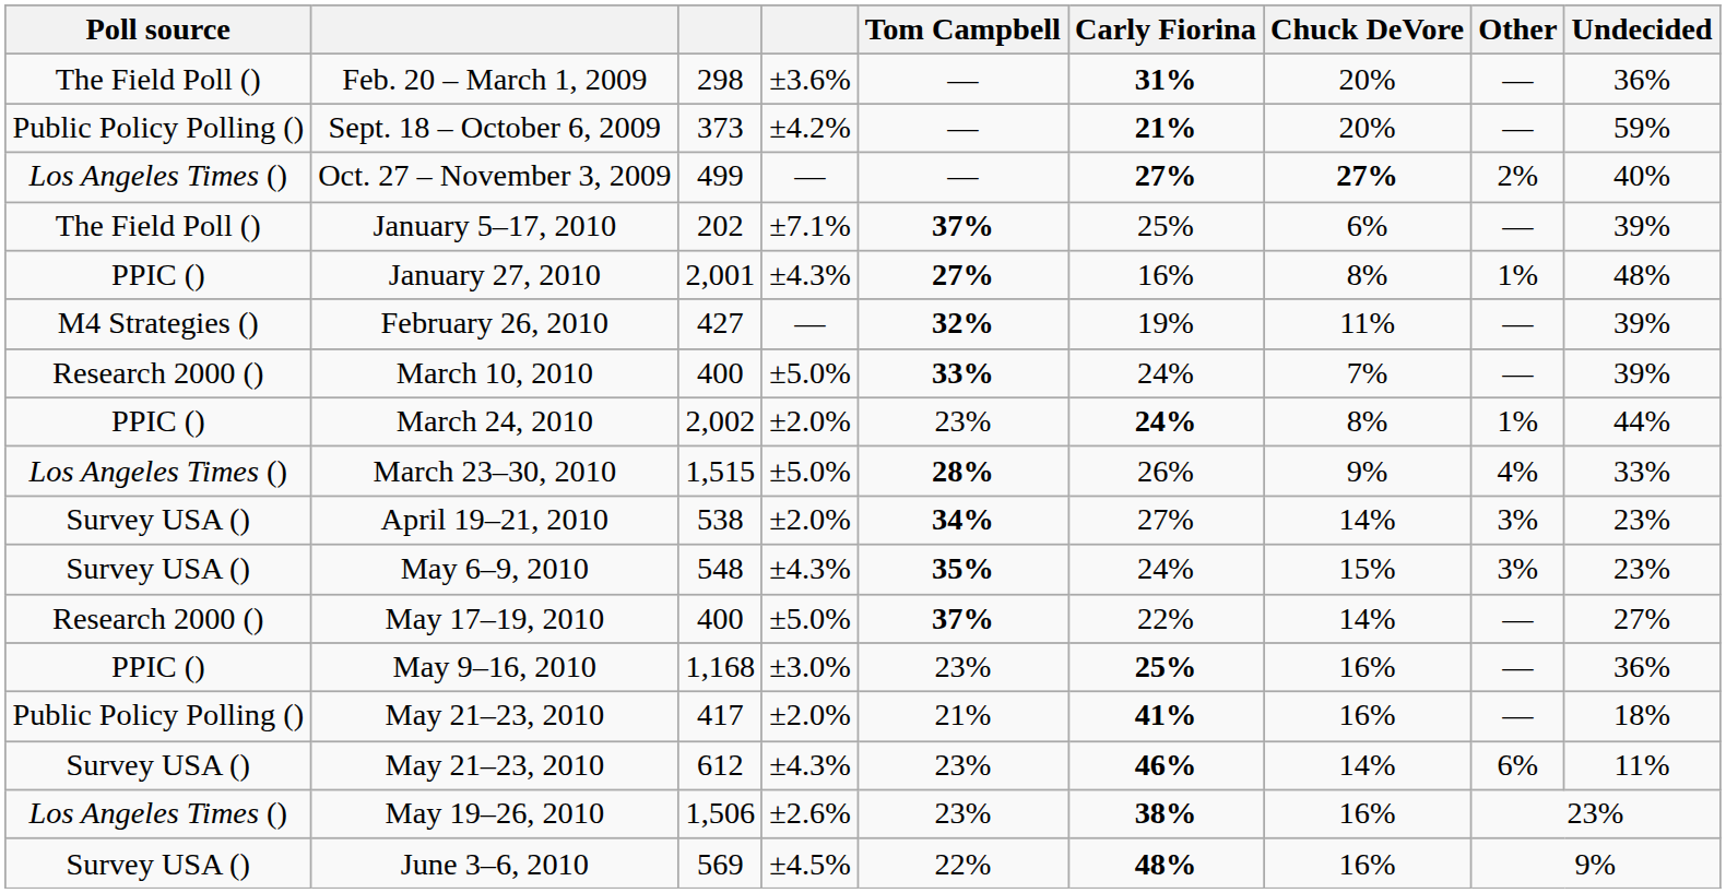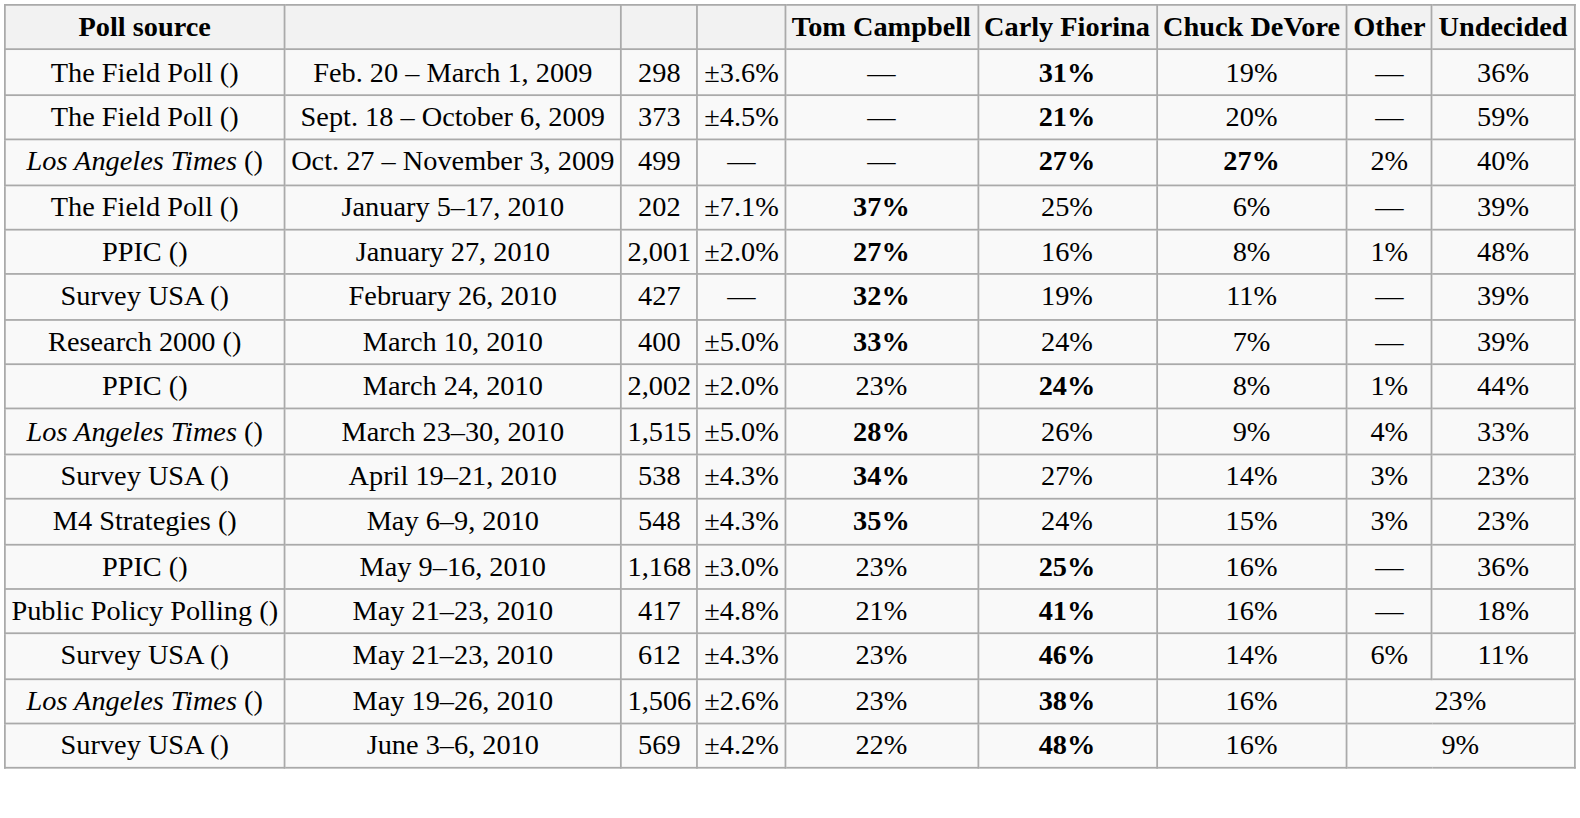Feb. 20 – March 1, 2009 | Chuck DeVore: 20% -> 19%
Sept. 18 – October 6, 2009 | Poll source: Public Policy Polling () -> The Field Poll ()
Sept. 18 – October 6, 2009 | column 4: ±4.2% -> ±4.5%
January 27, 2010 | column 4: ±4.3% -> ±2.0%
February 26, 2010 | Poll source: M4 Strategies () -> Survey USA ()
April 19–21, 2010 | column 4: ±2.0% -> ±4.3%
May 6–9, 2010 | Poll source: Survey USA () -> M4 Strategies ()
- row: Research 2000 () | May 17–19, 2010 | 400 | ±5.0% | 37% | 22% | 14% | — | 27%
May 21–23, 2010 / 417 | column 4: ±2.0% -> ±4.8%
June 3–6, 2010 | column 4: ±4.5% -> ±4.2%
